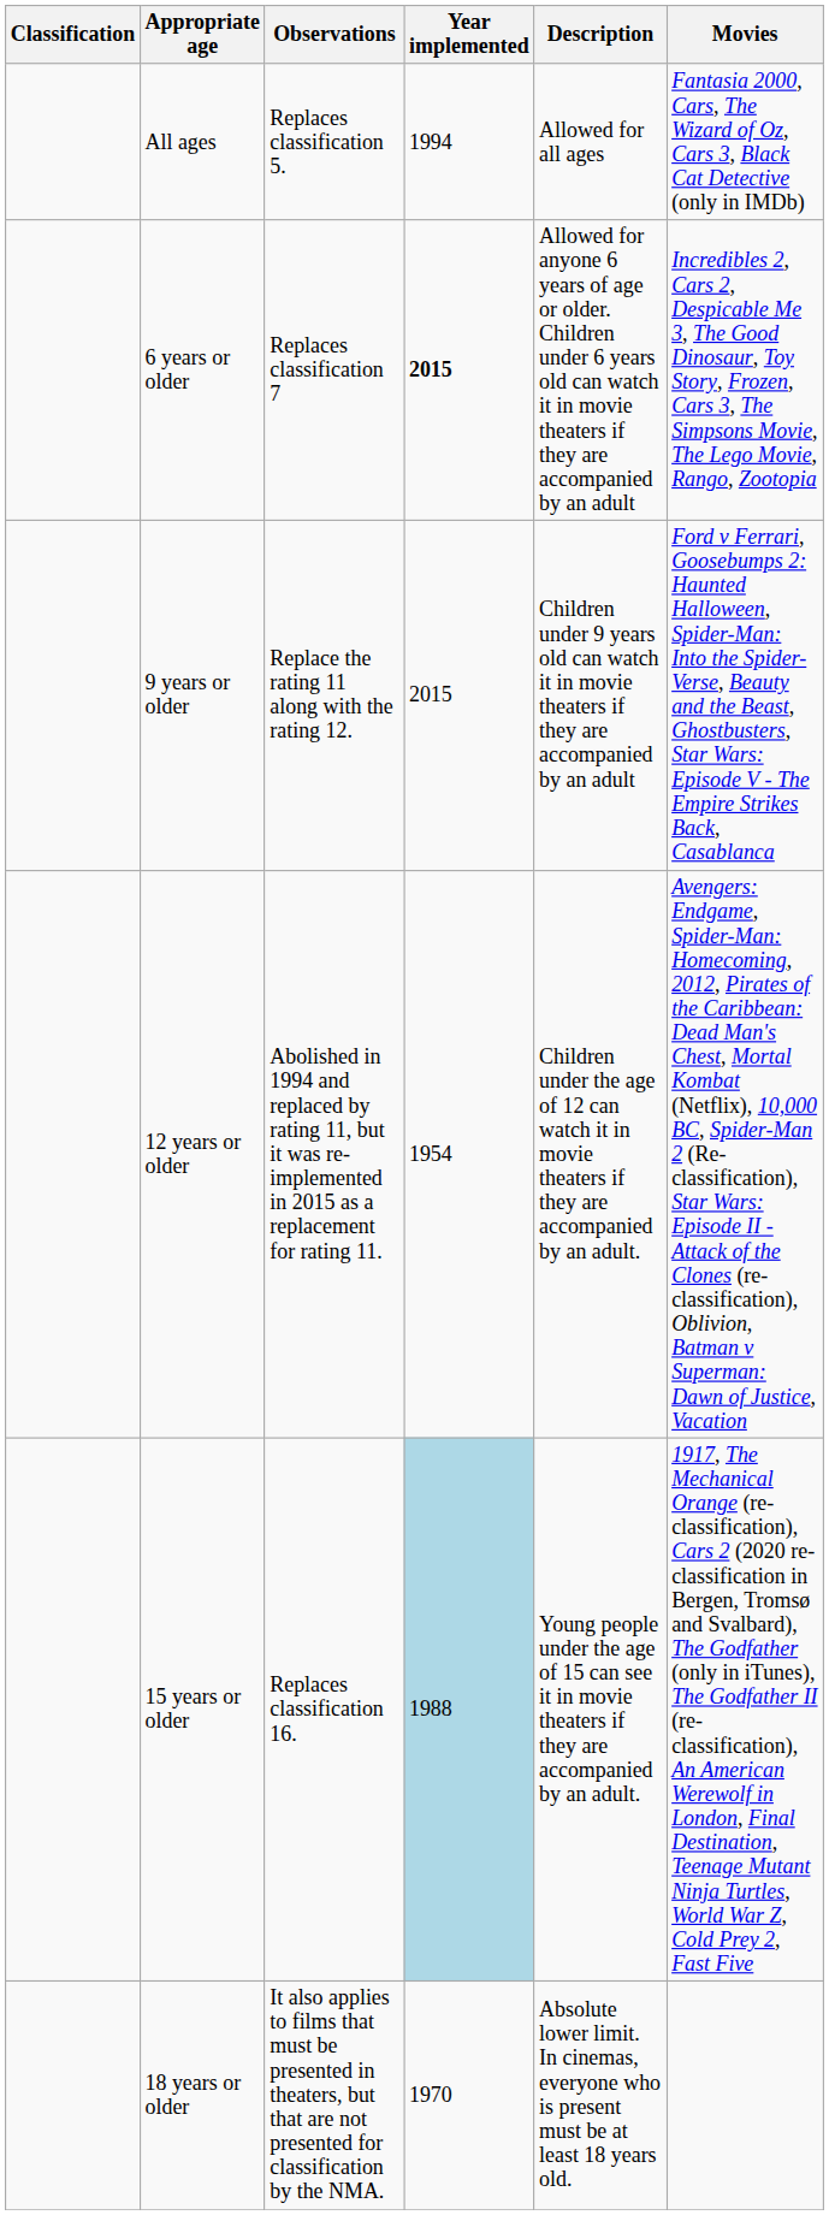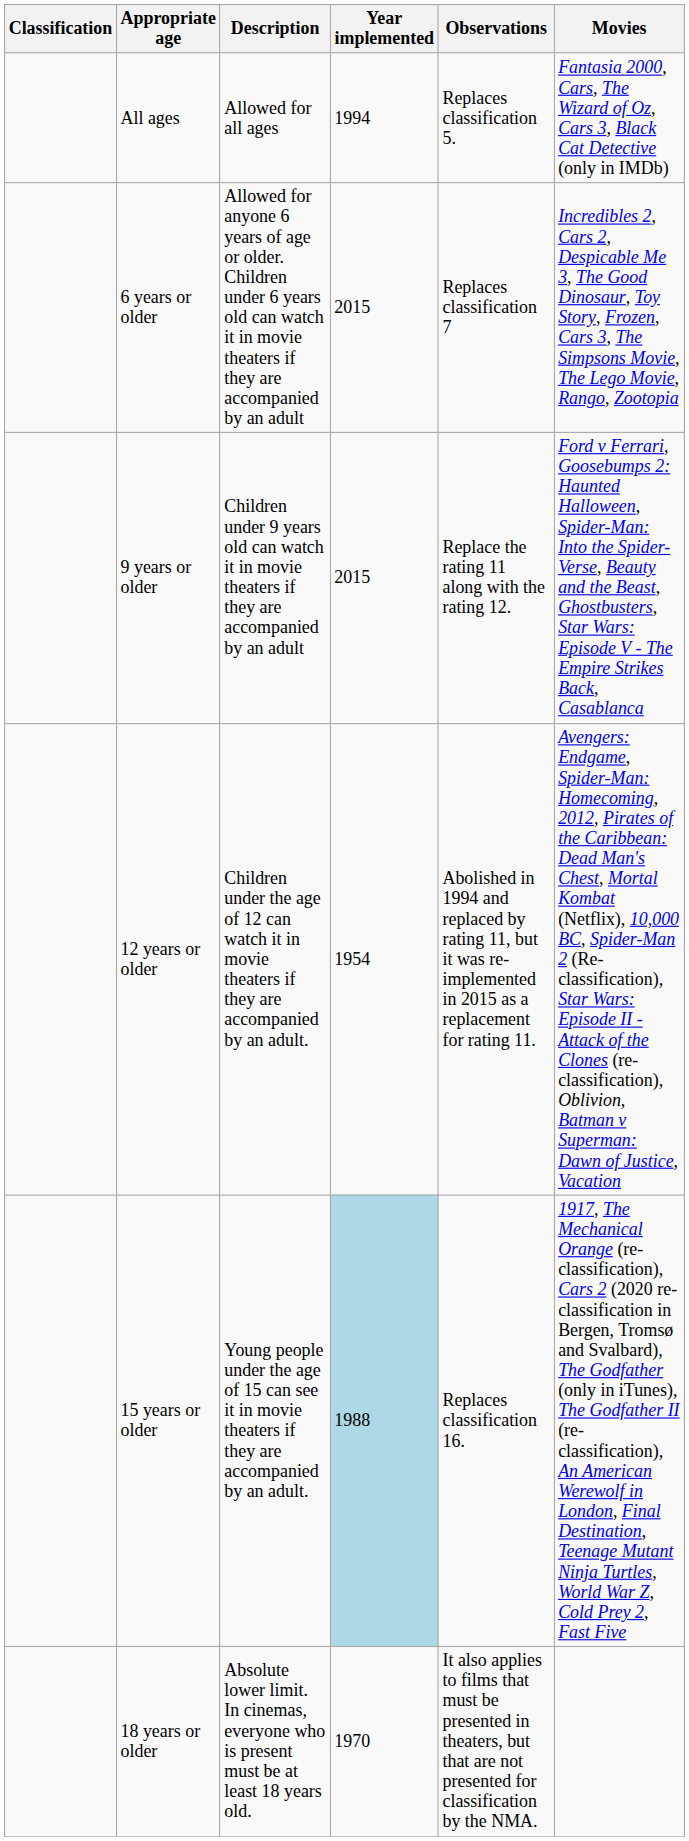columns swapped: Description <-> Observations
6 years or older | Year implemented: bold -> normal
